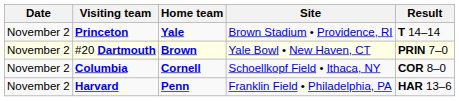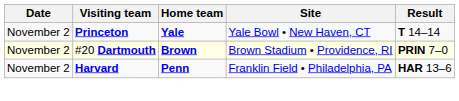Princeton | Site: Brown Stadium • Providence, RI -> Yale Bowl • New Haven, CT
#20 Dartmouth | Site: Yale Bowl • New Haven, CT -> Brown Stadium • Providence, RI
- row: November 2 | Columbia | Cornell | Schoellkopf Field • Ithaca, NY | COR 8–0
